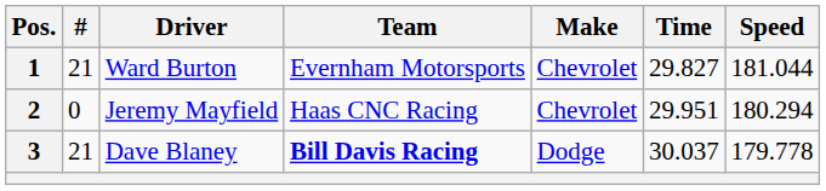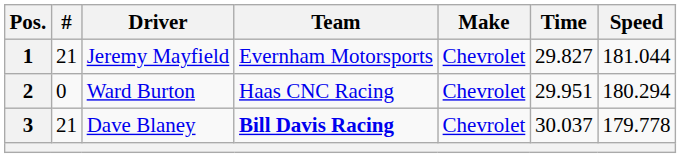1 | Driver: Ward Burton -> Jeremy Mayfield
2 | Driver: Jeremy Mayfield -> Ward Burton
3 | Make: Dodge -> Chevrolet
